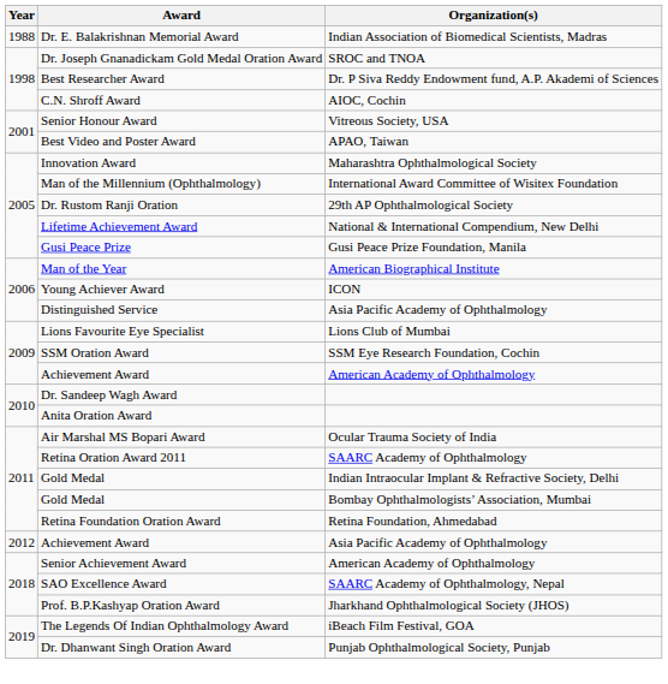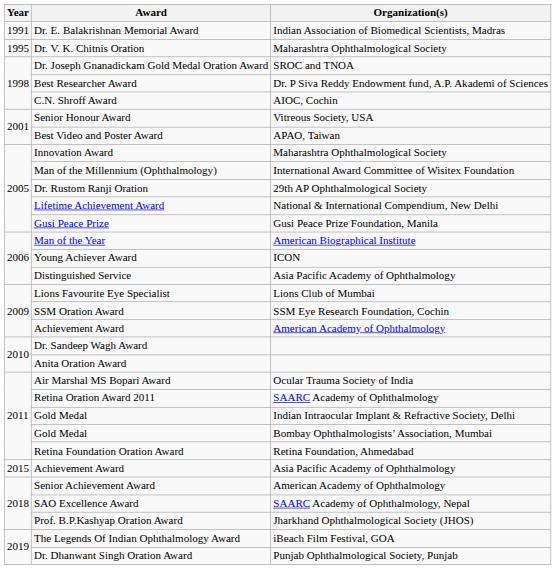Dr. E. Balakrishnan Memorial Award | Year: 1988 -> 1991
+ row: 1995 | Dr. V. K. Chitnis Oration | Maharashtra Ophthalmological Society
Achievement Award / Asia Pacific Academy of Ophthalmology | Year: 2012 -> 2015
